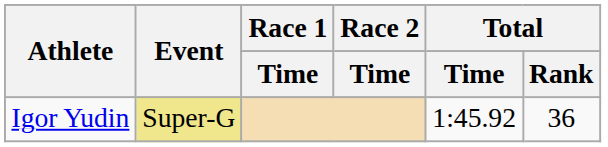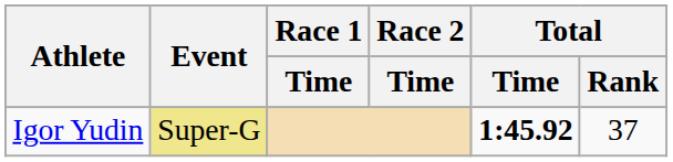Igor Yudin | Total / Time: normal -> bold
Igor Yudin | Total / Rank: 36 -> 37
